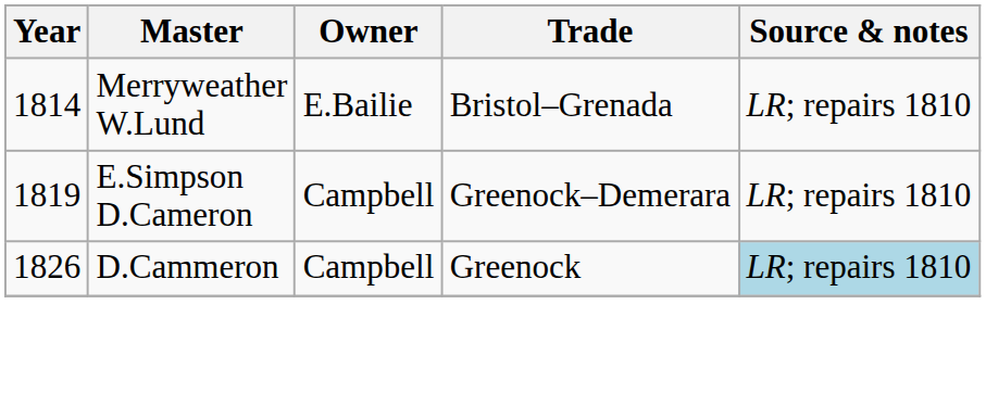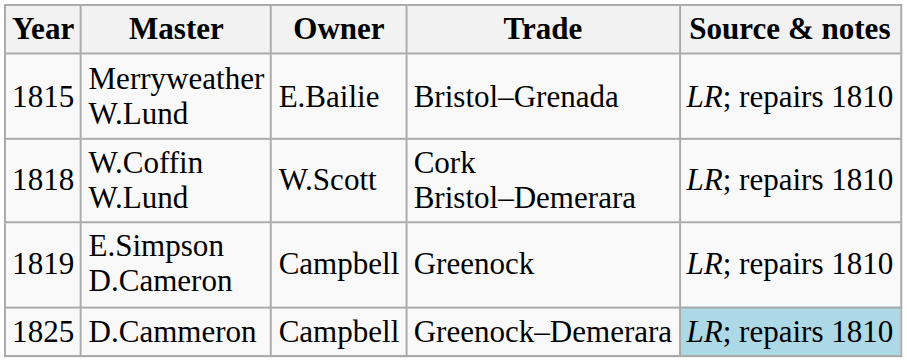Merryweather W.Lund | Year: 1814 -> 1815
+ row: 1818 | W.Coffin W.Lund | W.Scott | Cork Bristol–Demerara | LR; repairs 1810
E.Simpson D.Cameron | Trade: Greenock–Demerara -> Greenock
D.Cammeron | Year: 1826 -> 1825
D.Cammeron | Trade: Greenock -> Greenock–Demerara
